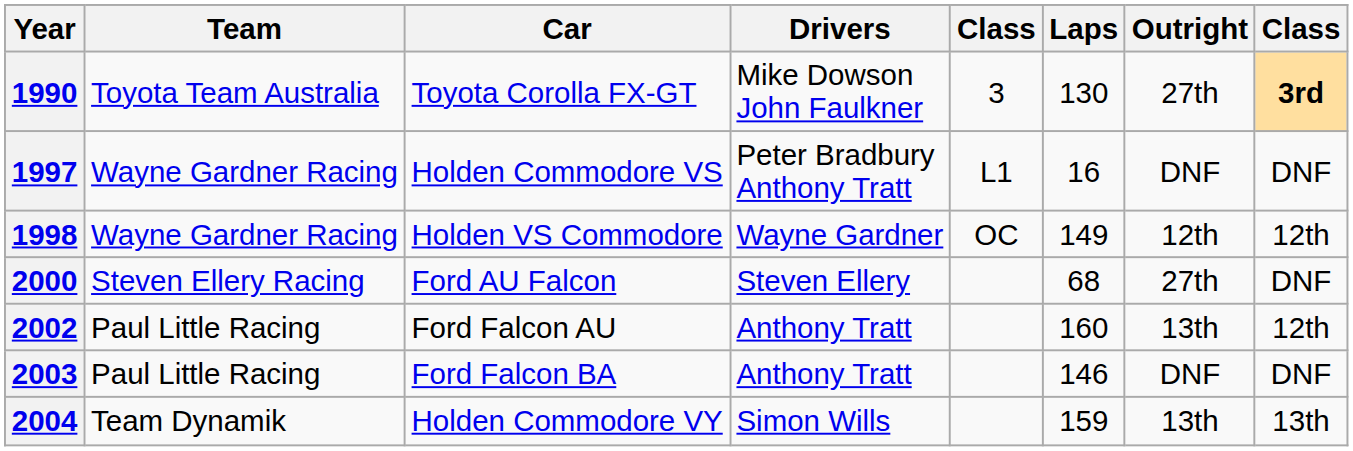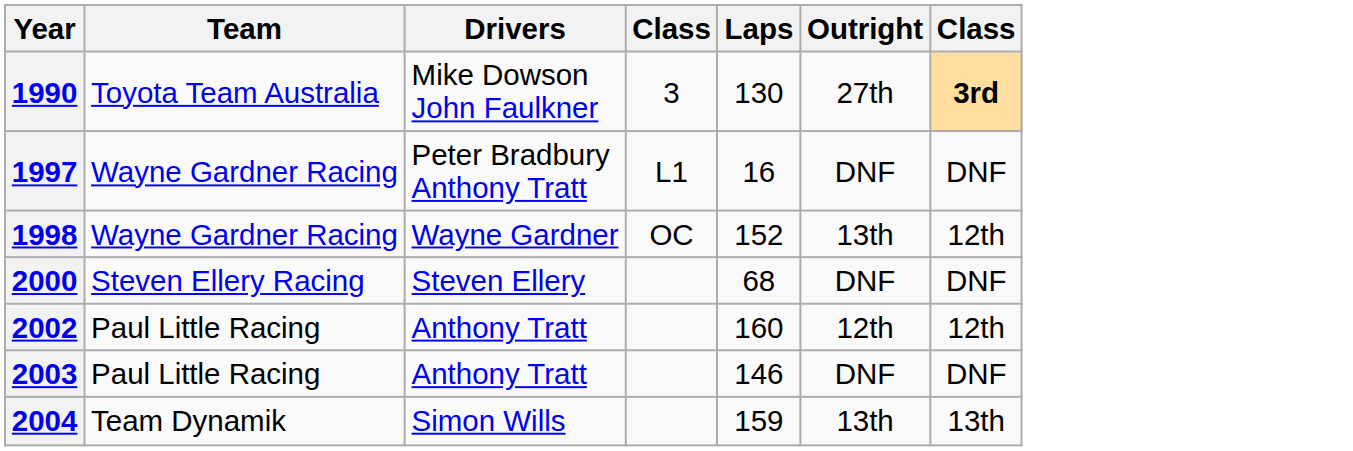- column: Car | Toyota Corolla FX-GT | Holden Commodore VS | Holden VS Commodore | Ford AU Falcon | Ford Falcon AU | Ford Falcon BA | Holden Commodore VY
1998 | Laps: 149 -> 152
1998 | Outright: 12th -> 13th
2000 | Outright: 27th -> DNF
2002 | Outright: 13th -> 12th
